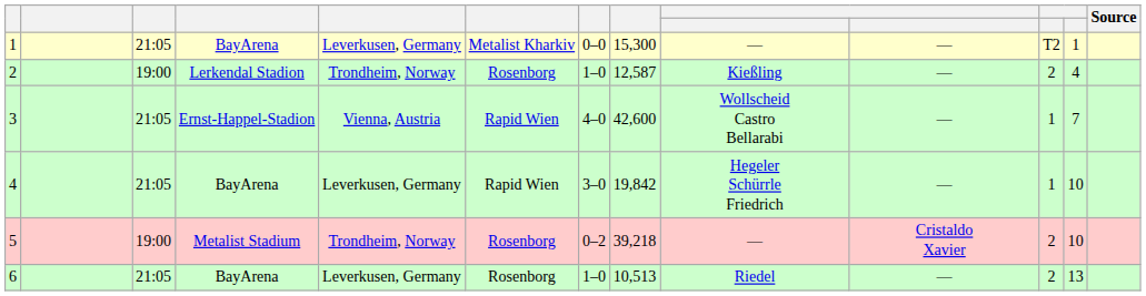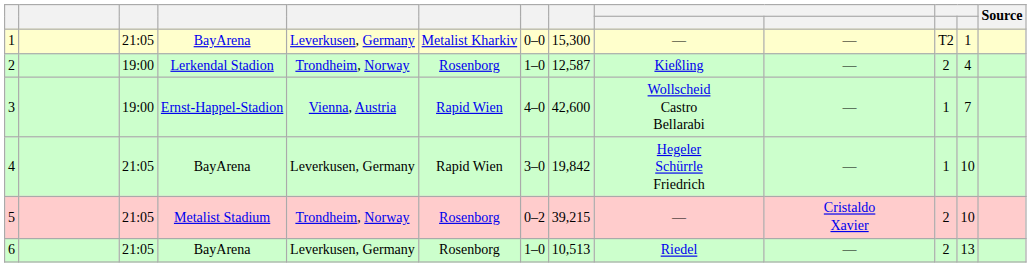3 | column 3: 21:05 -> 19:00
5 | column 3: 19:00 -> 21:05
5 | column 8: 39,218 -> 39,215
